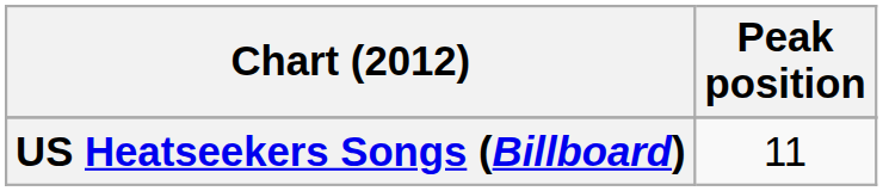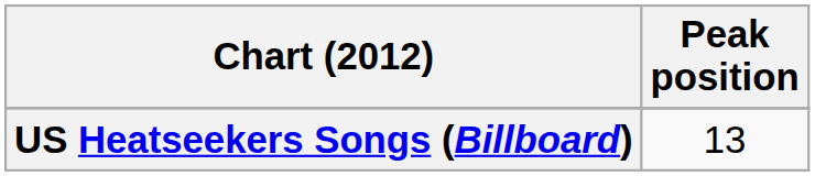US Heatseekers Songs (Billboard) | Peak position: 11 -> 13
